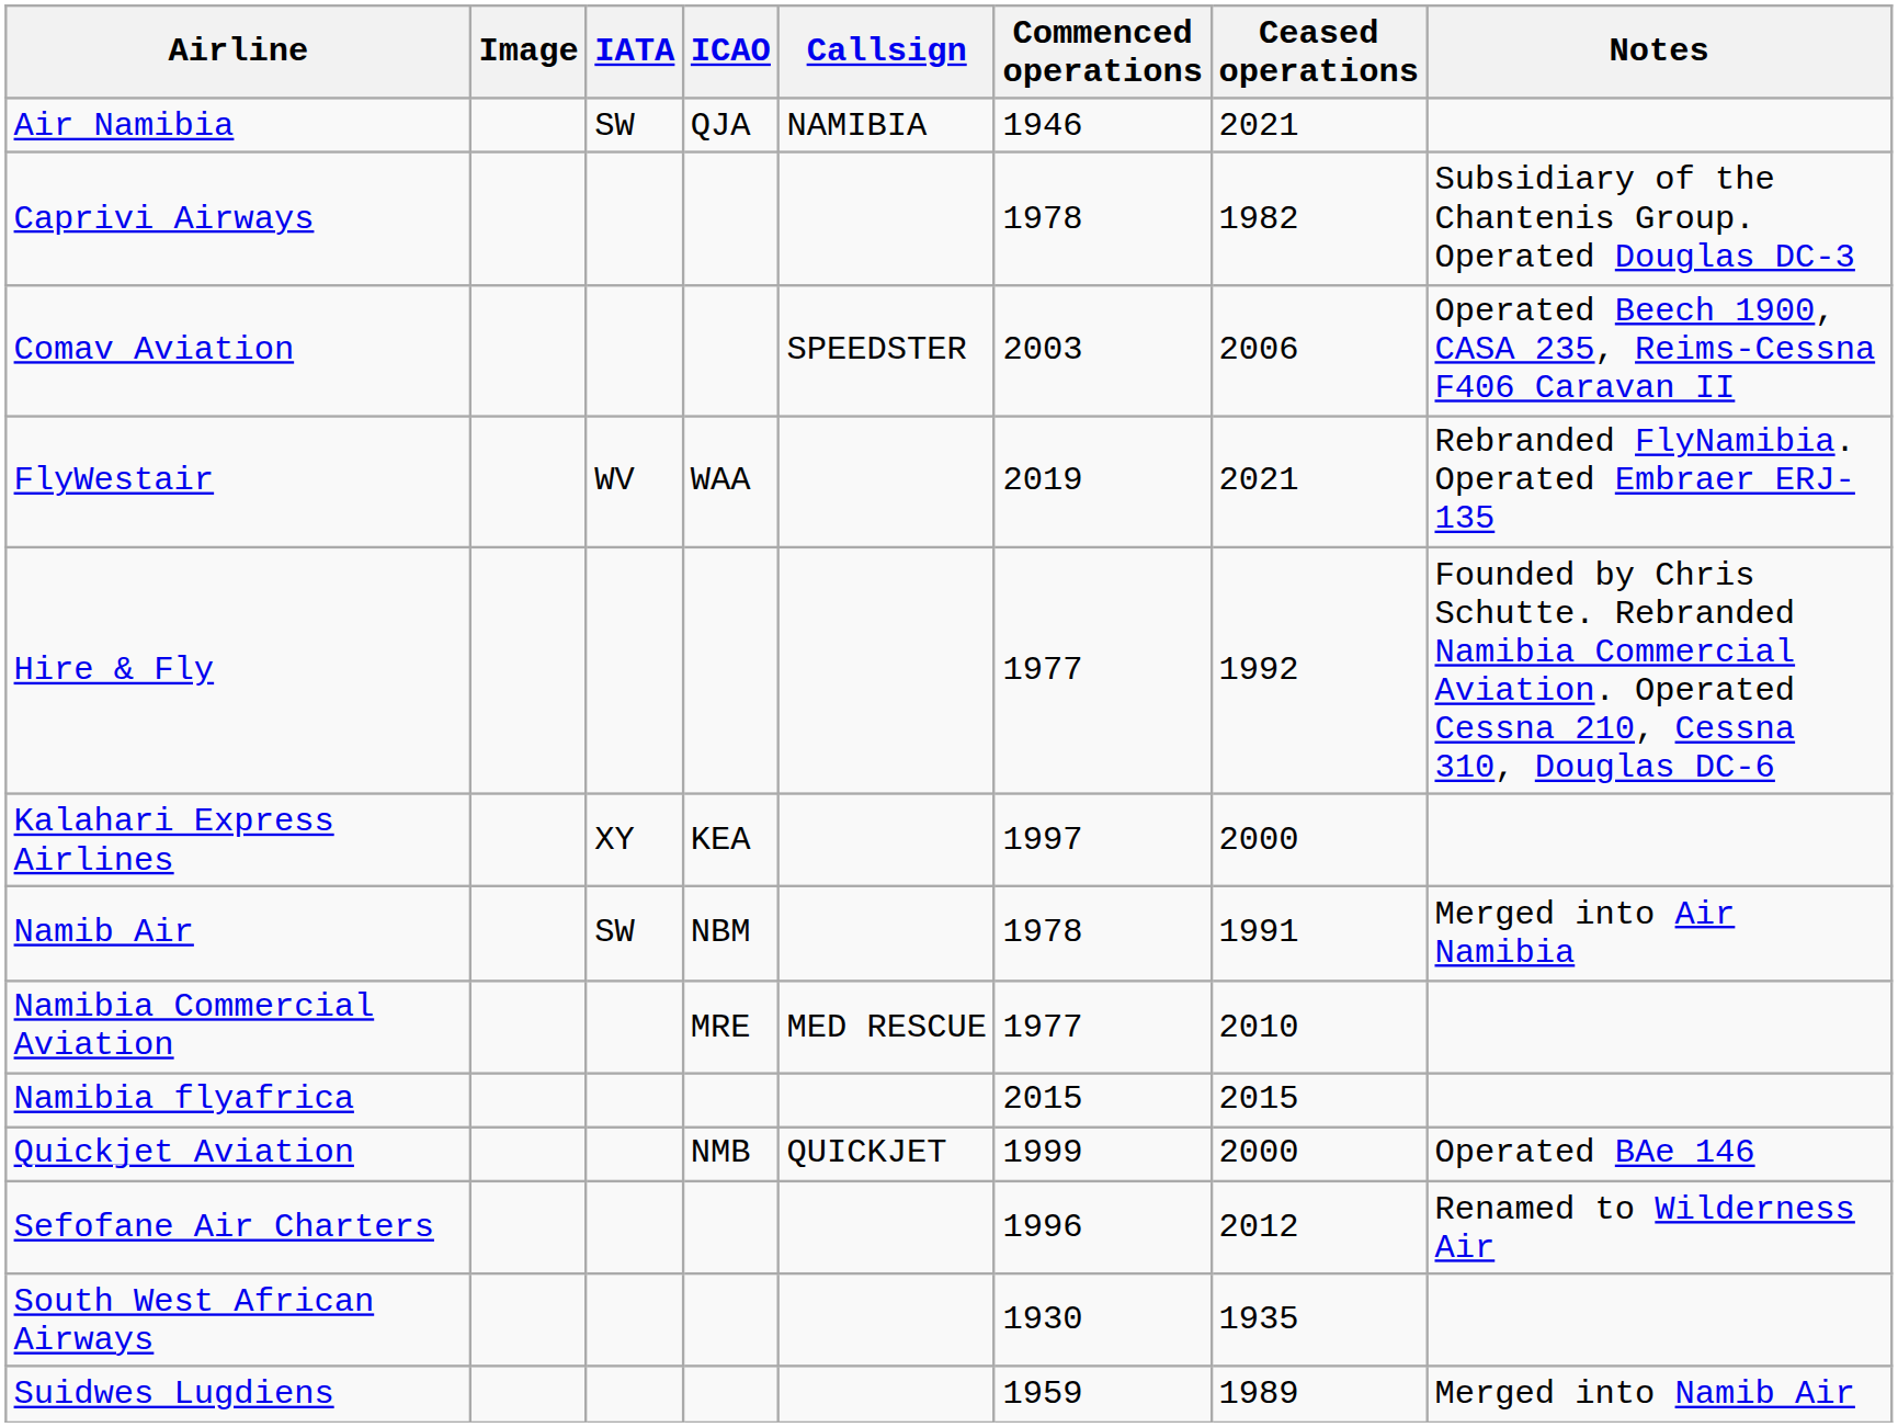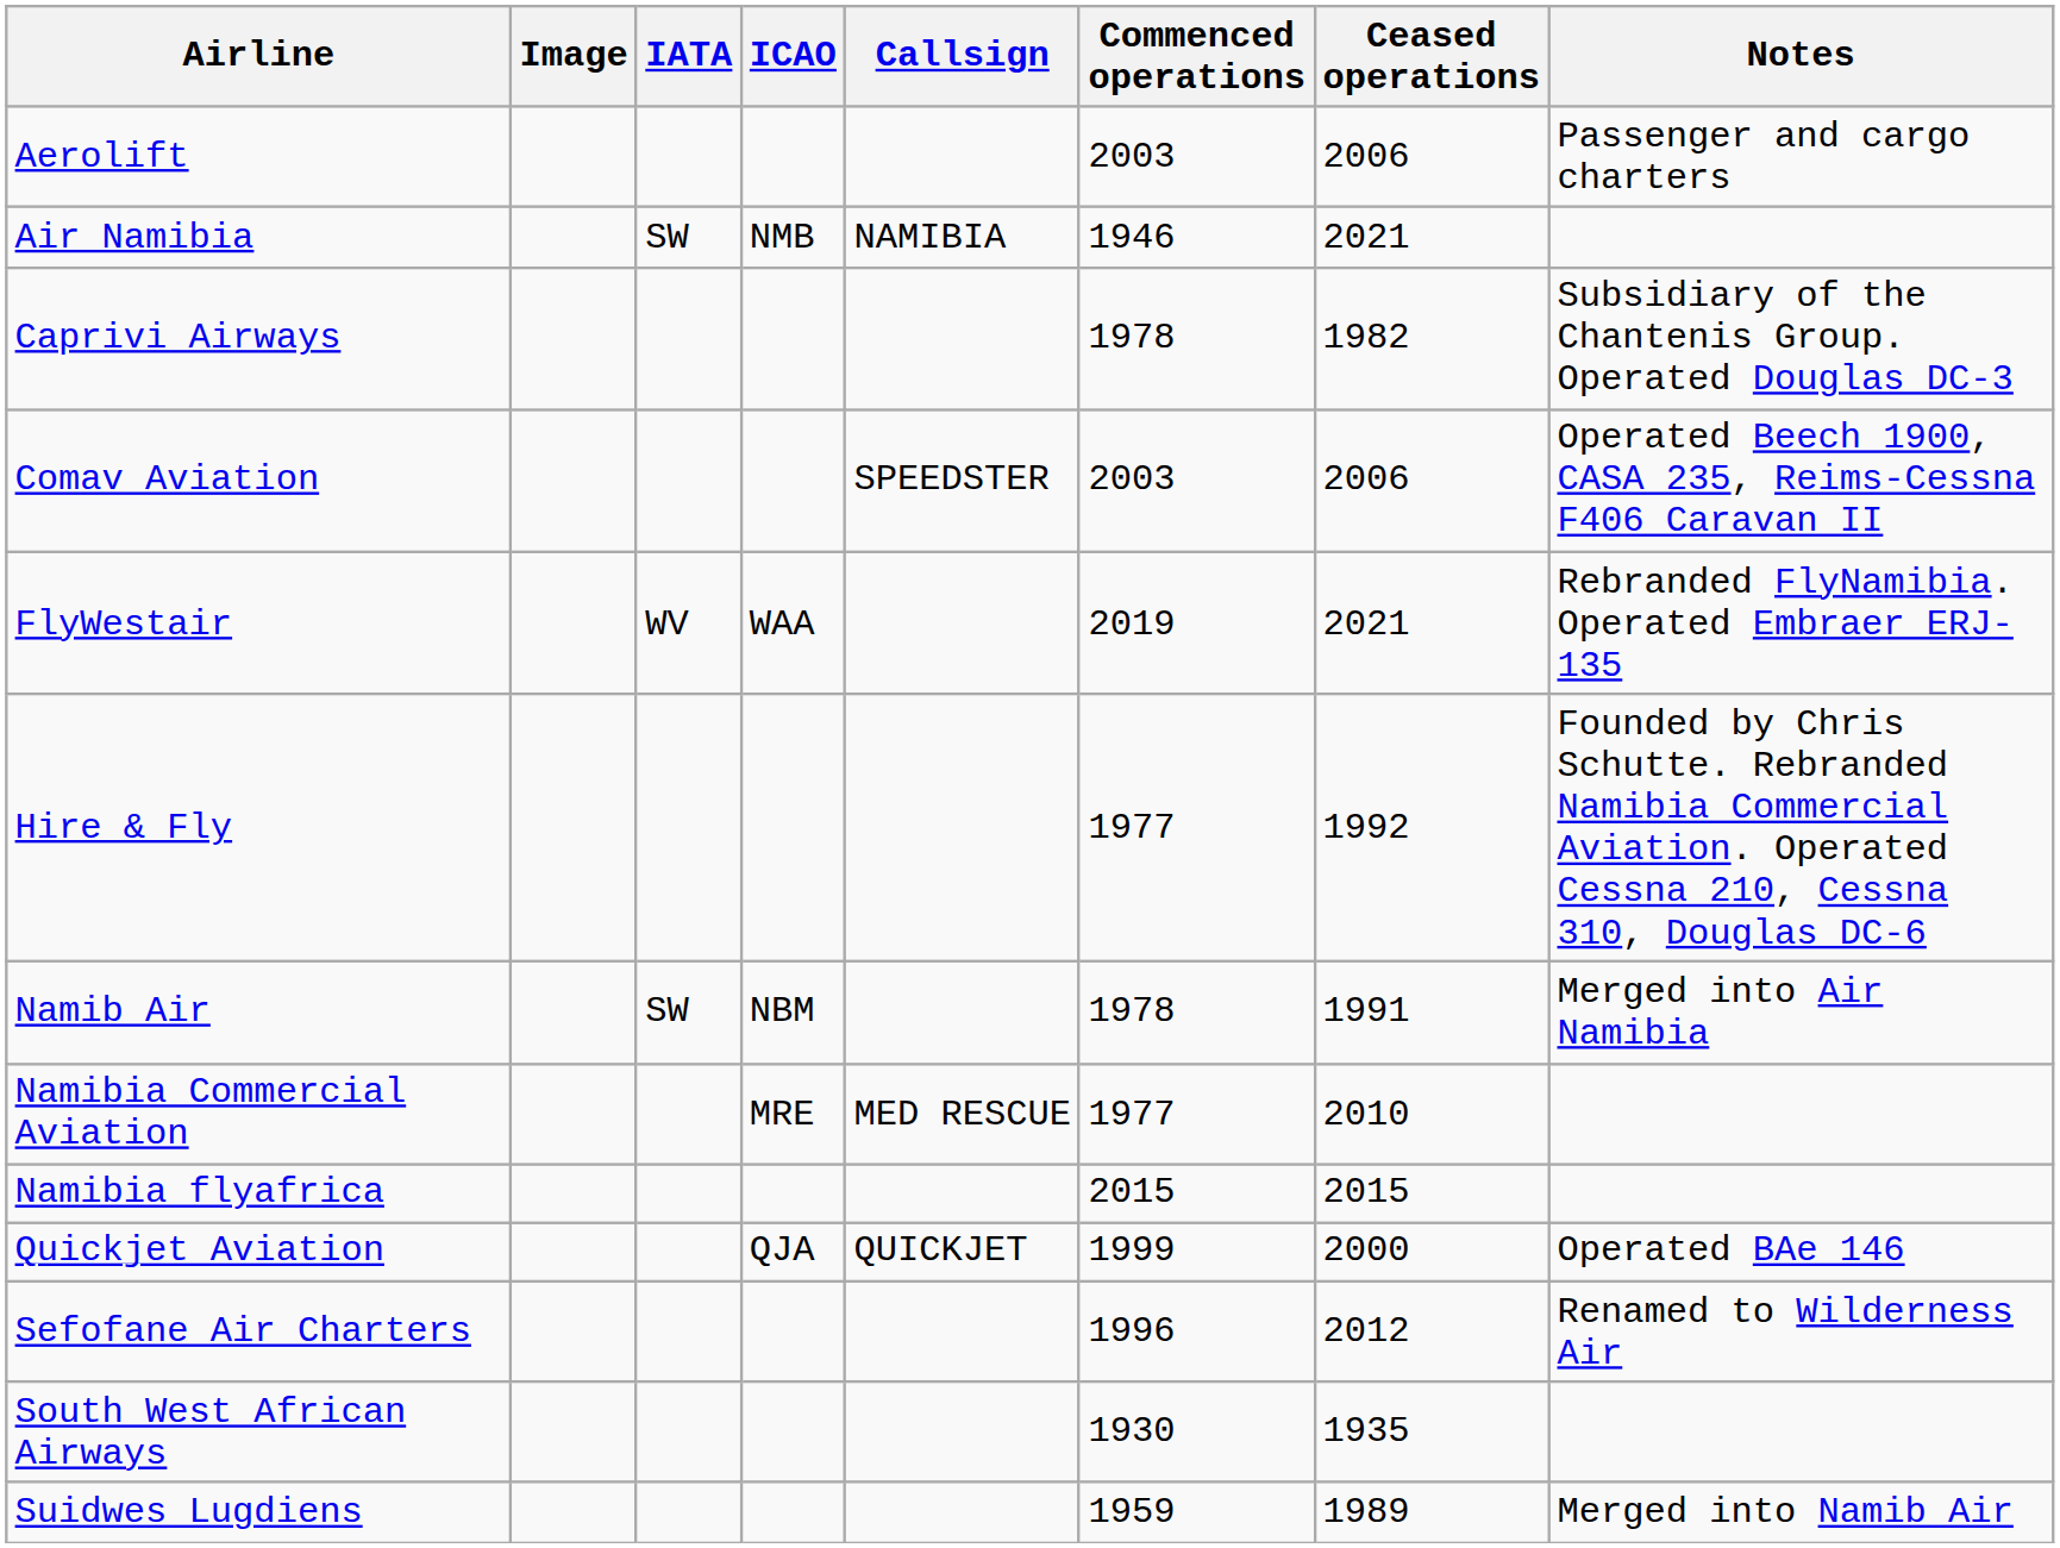+ row: Aerolift | 2003 | 2006 | Passenger and cargo charters
Air Namibia | ICAO: QJA -> NMB
- row: Kalahari Express Airlines | XY | KEA | 1997 | 2000
Quickjet Aviation | ICAO: NMB -> QJA
